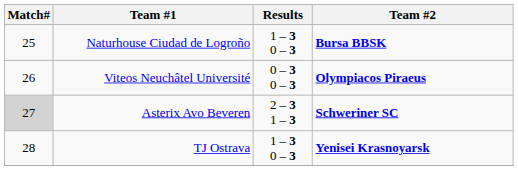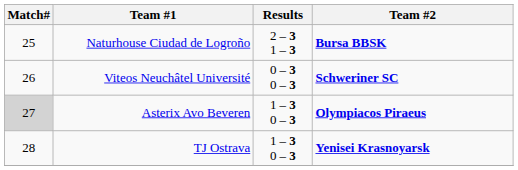Naturhouse Ciudad de Logroño | Results: 1 – 3 0 – 3 -> 2 – 3 1 – 3
Viteos Neuchâtel Université | Team #2: Olympiacos Piraeus -> Schweriner SC
Asterix Avo Beveren | Results: 2 – 3 1 – 3 -> 1 – 3 0 – 3
Asterix Avo Beveren | Team #2: Schweriner SC -> Olympiacos Piraeus
